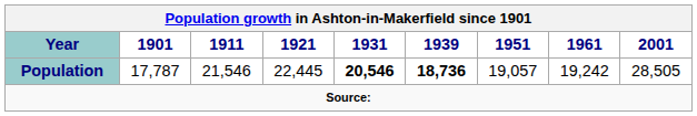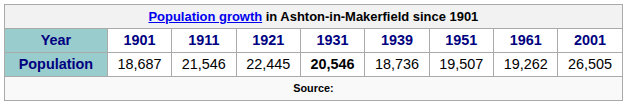Population | 1901: 17,787 -> 18,687
Population | 1939: bold -> normal
Population | 1951: 19,057 -> 19,507
Population | 1961: 19,242 -> 19,262
Population | 2001: 28,505 -> 26,505
